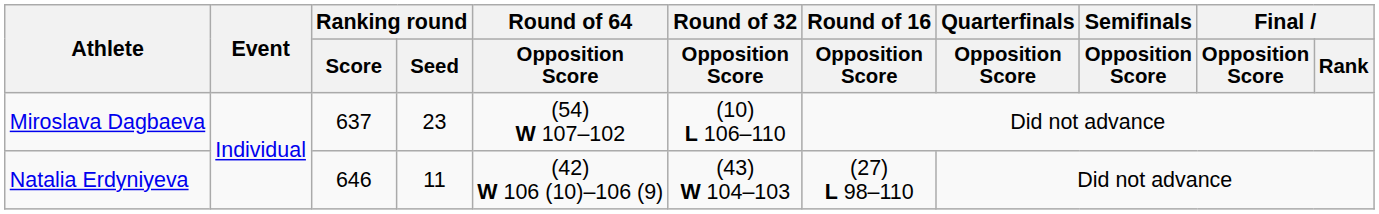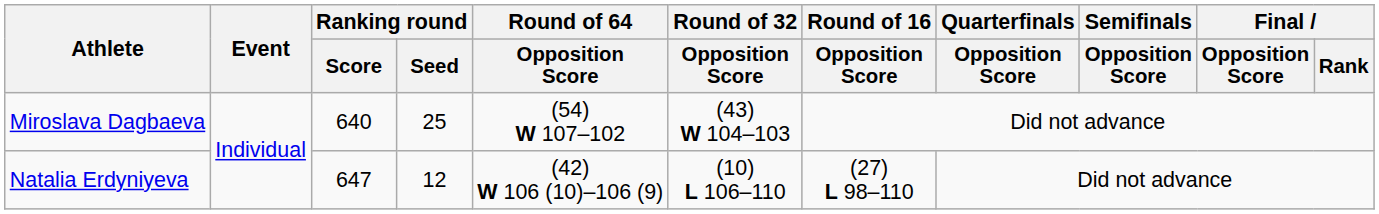Miroslava Dagbaeva | Ranking round / Score: 637 -> 640
Miroslava Dagbaeva | Ranking round / Seed: 23 -> 25
Miroslava Dagbaeva | Round of 32 / Opposition Score: (10) L 106–110 -> (43) W 104–103
Natalia Erdyniyeva | Ranking round / Score: 646 -> 647
Natalia Erdyniyeva | Ranking round / Seed: 11 -> 12
Natalia Erdyniyeva | Round of 32 / Opposition Score: (43) W 104–103 -> (10) L 106–110
